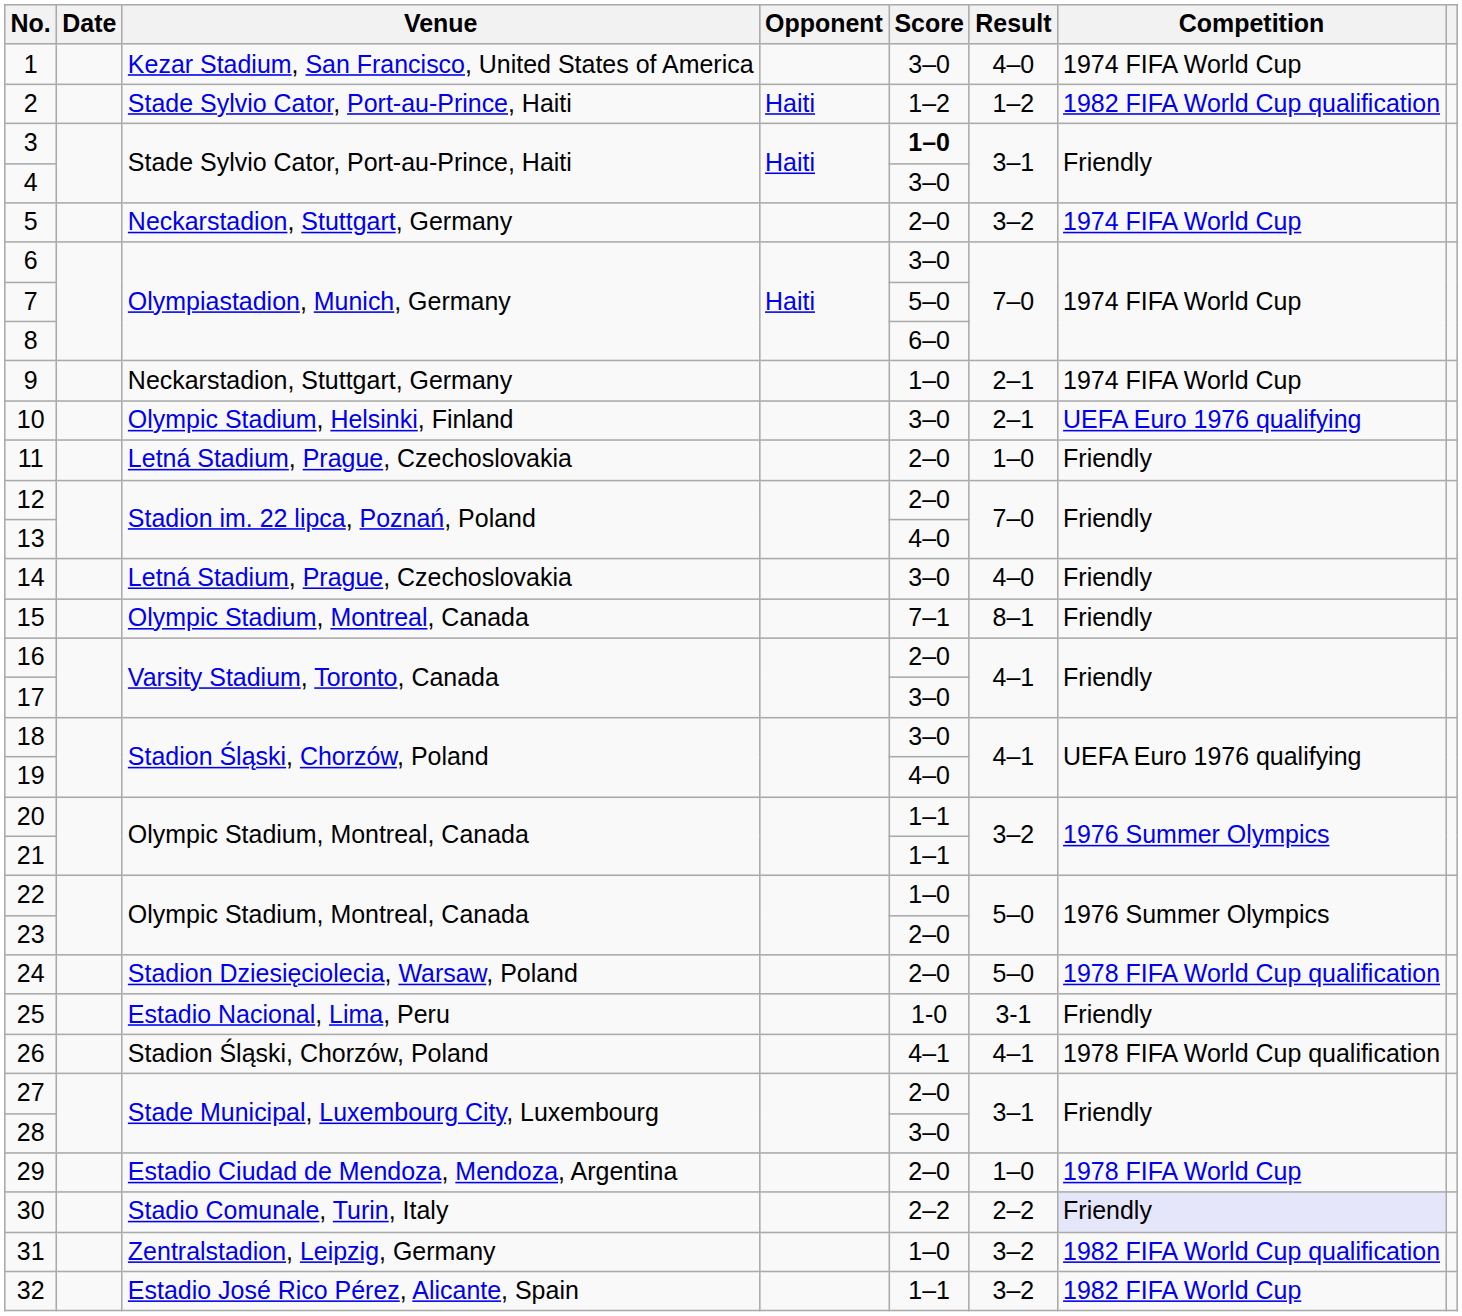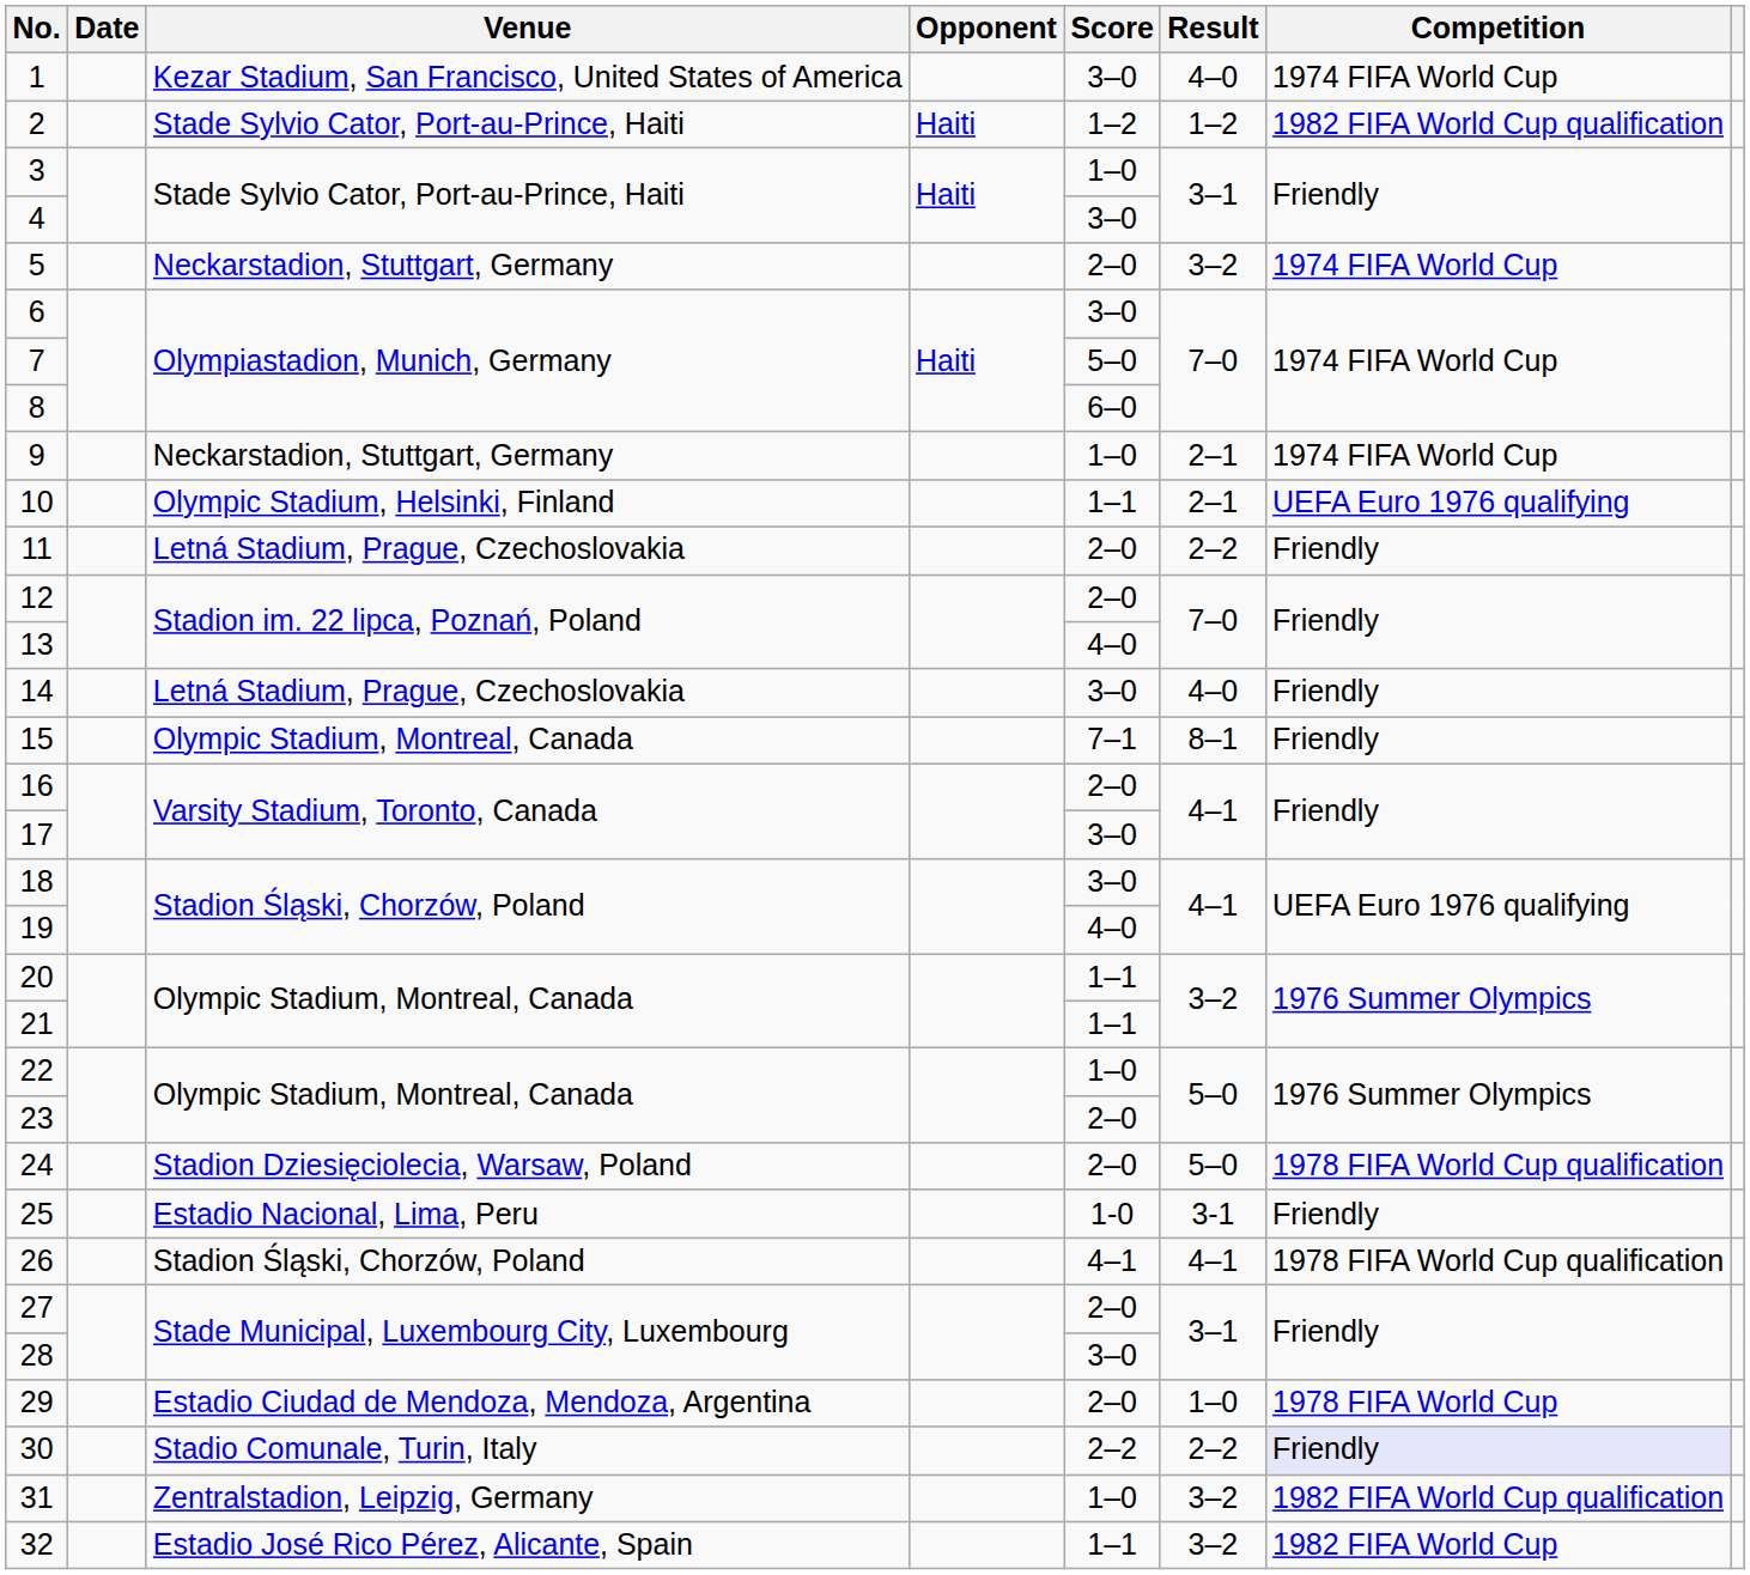3 | Score: bold -> normal
10 | Score: 3–0 -> 1–1
11 | Result: 1–0 -> 2–2
